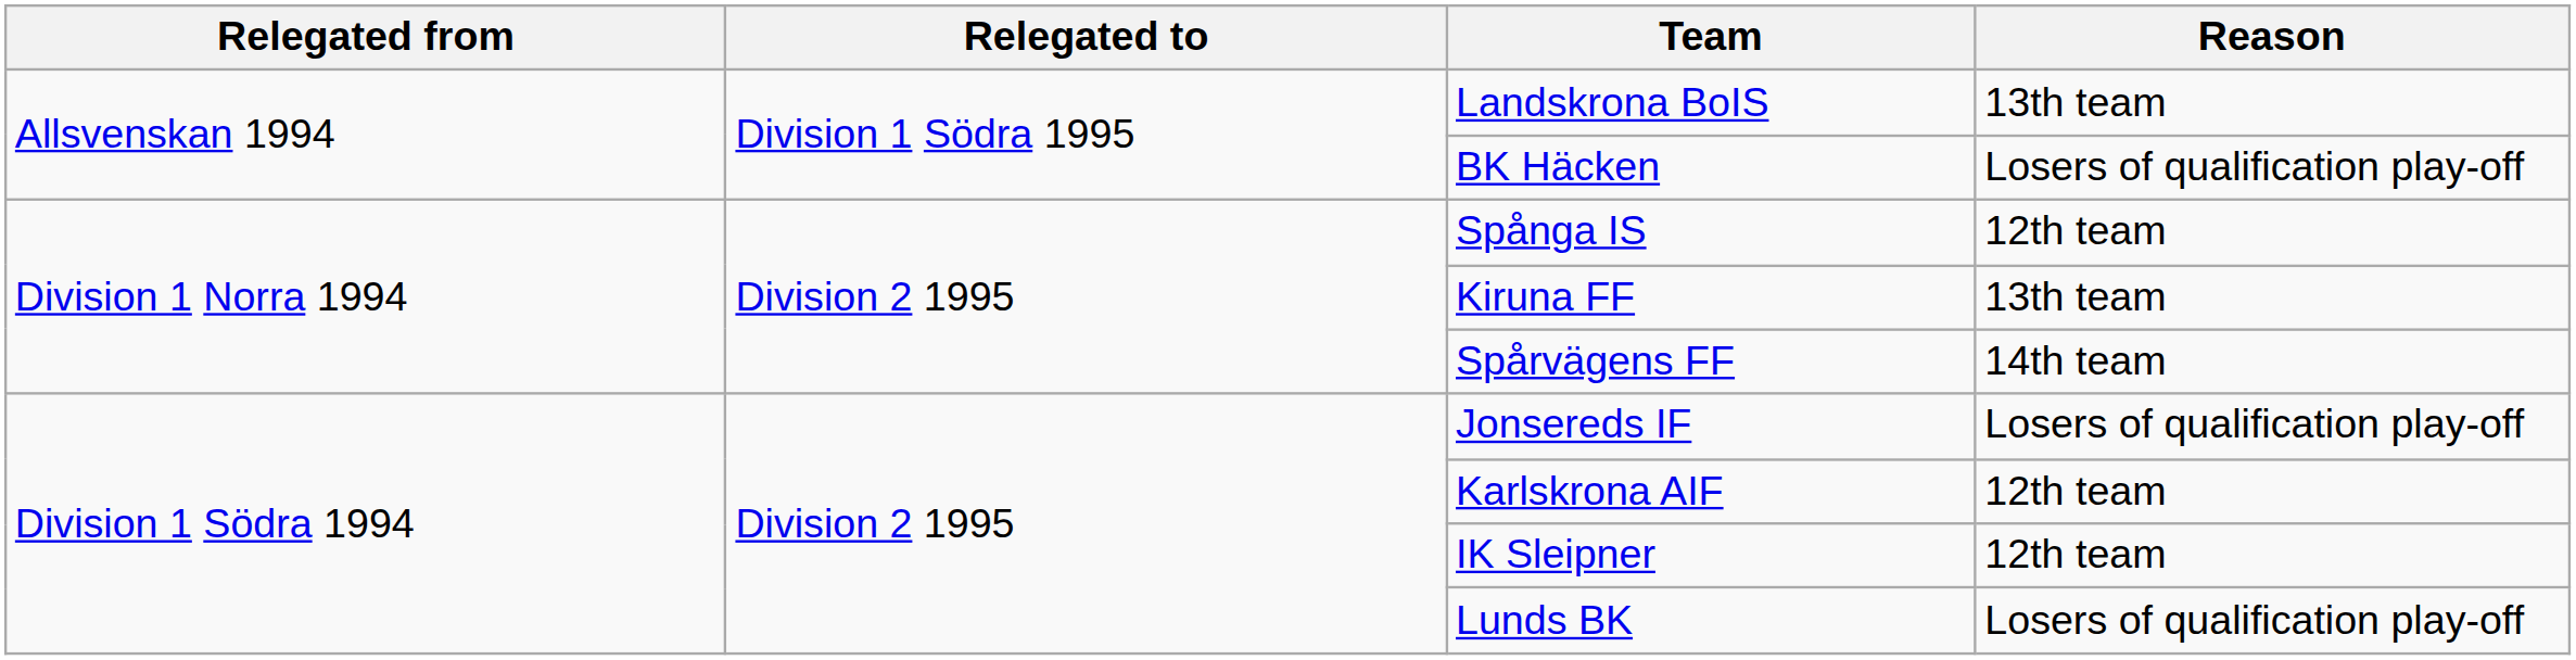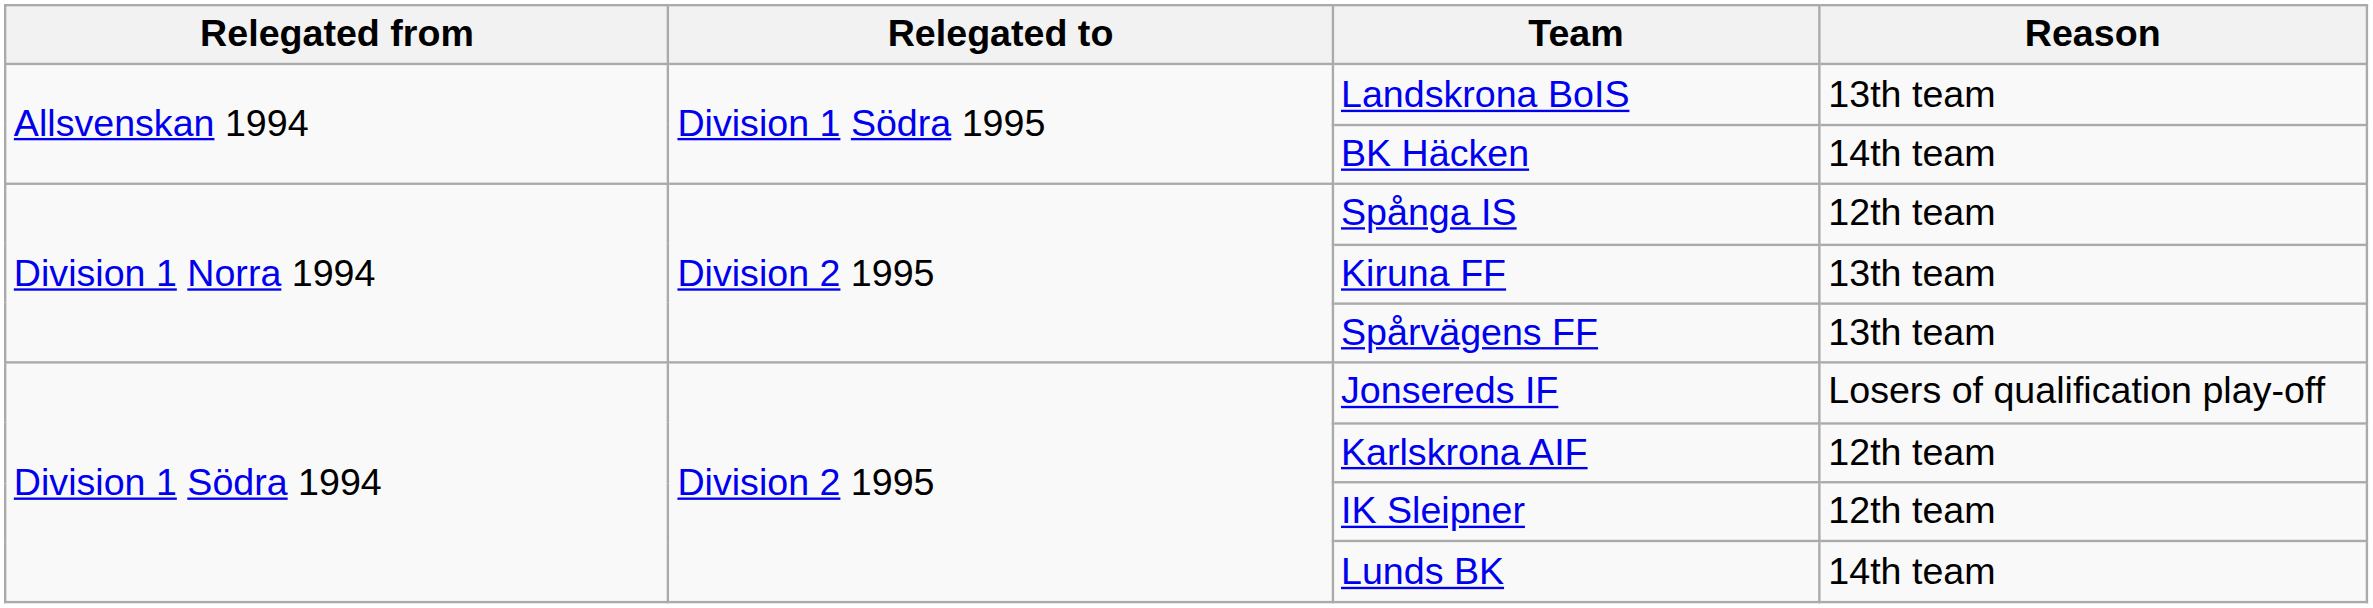BK Häcken | Reason: Losers of qualification play-off -> 14th team
Spårvägens FF | Reason: 14th team -> 13th team
Lunds BK | Reason: Losers of qualification play-off -> 14th team
